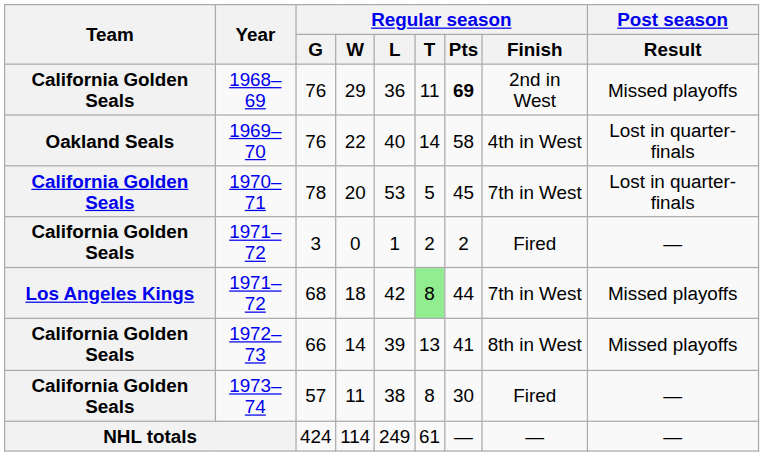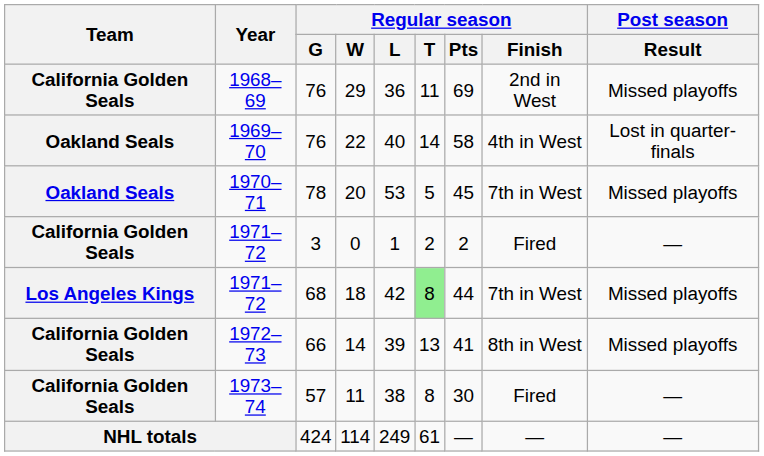29 | Regular season / Pts: bold -> normal
20 | Team: California Golden Seals -> Oakland Seals
20 | Post season / Result: Lost in quarter-finals -> Missed playoffs
